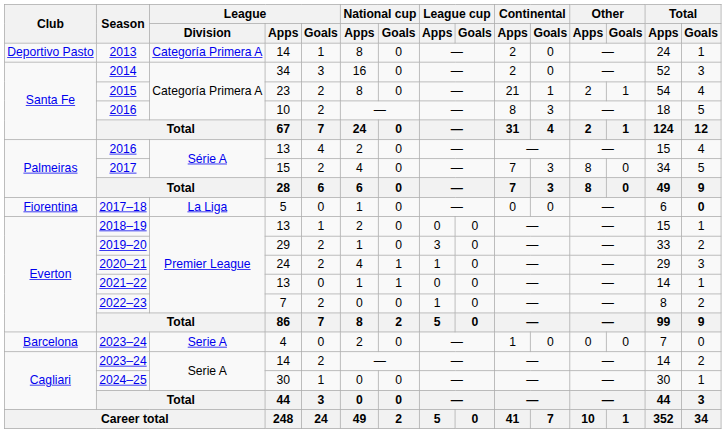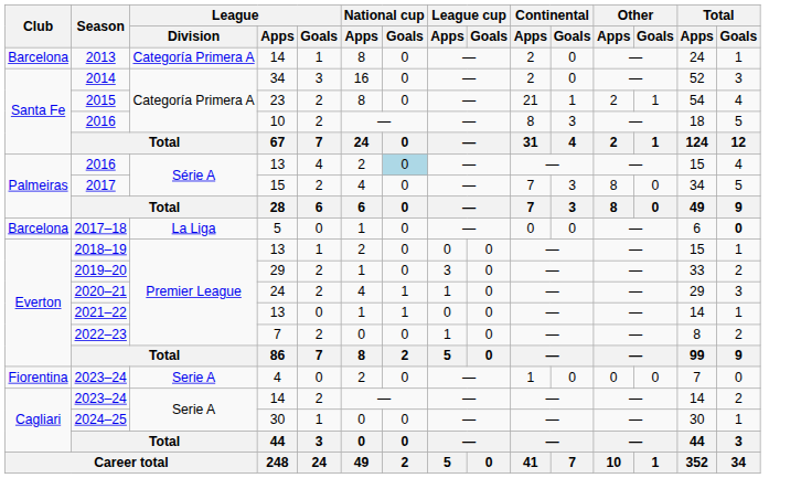2013 | Club: Deportivo Pasto -> Barcelona
2016 / 13 | National cup / Goals: no background -> lightblue background
2017–18 | Club: Fiorentina -> Barcelona
2023–24 / 4 | Club: Barcelona -> Fiorentina
